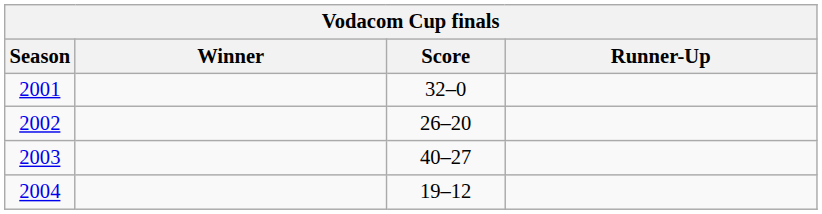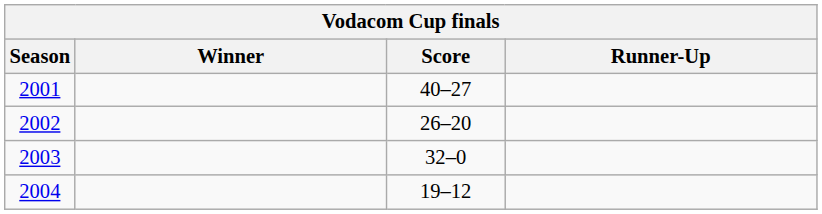2001 | Score: 32–0 -> 40–27
2003 | Score: 40–27 -> 32–0
